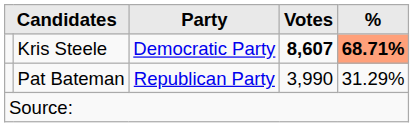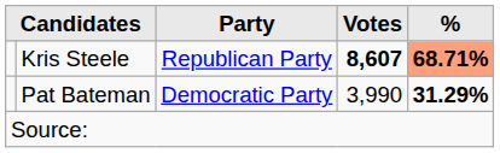Kris Steele | Party: Democratic Party -> Republican Party
Pat Bateman | Party: Republican Party -> Democratic Party
Pat Bateman | %: normal -> bold
